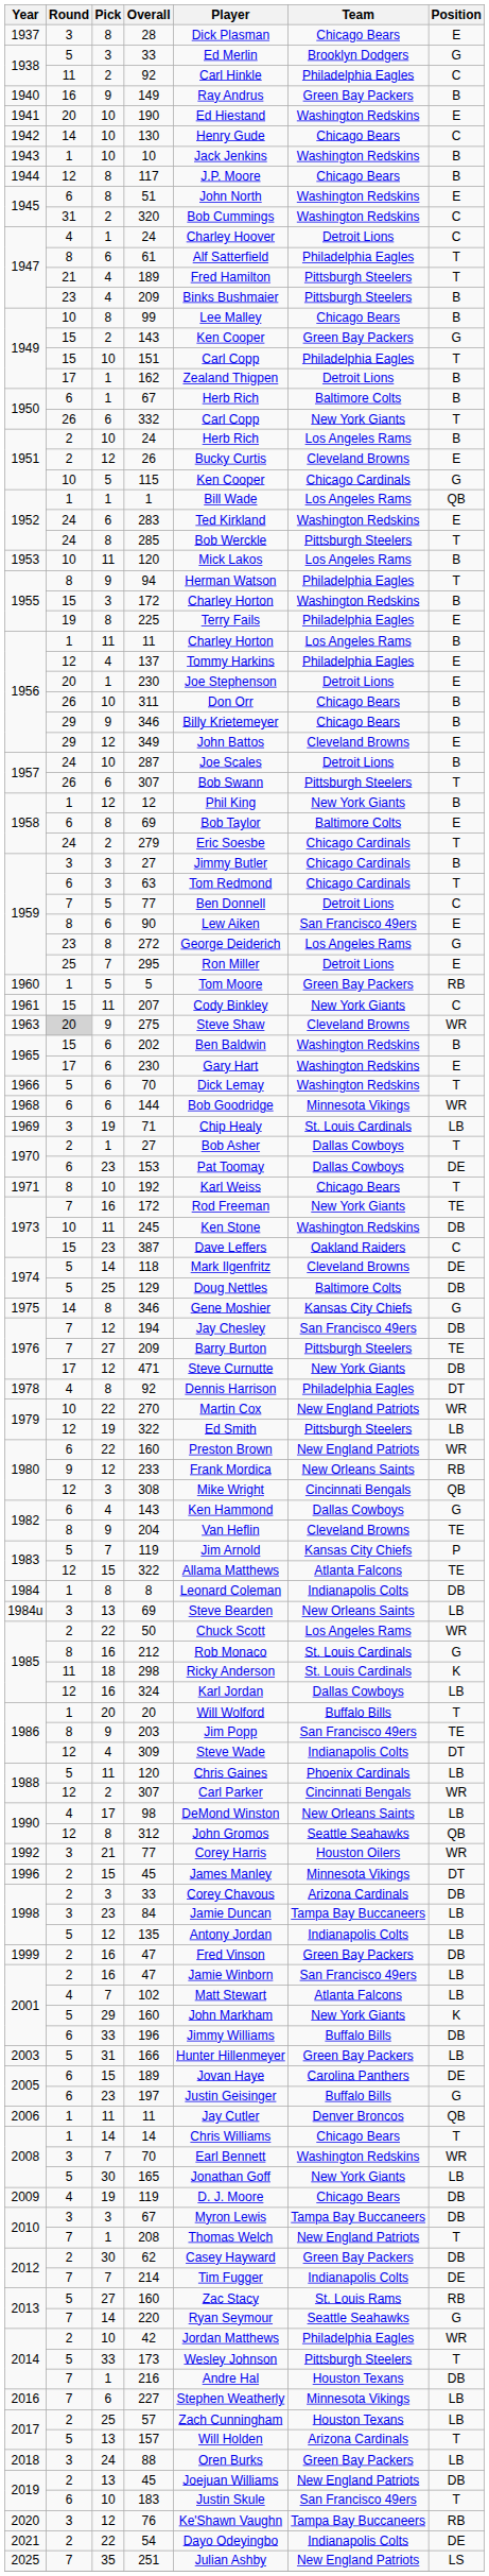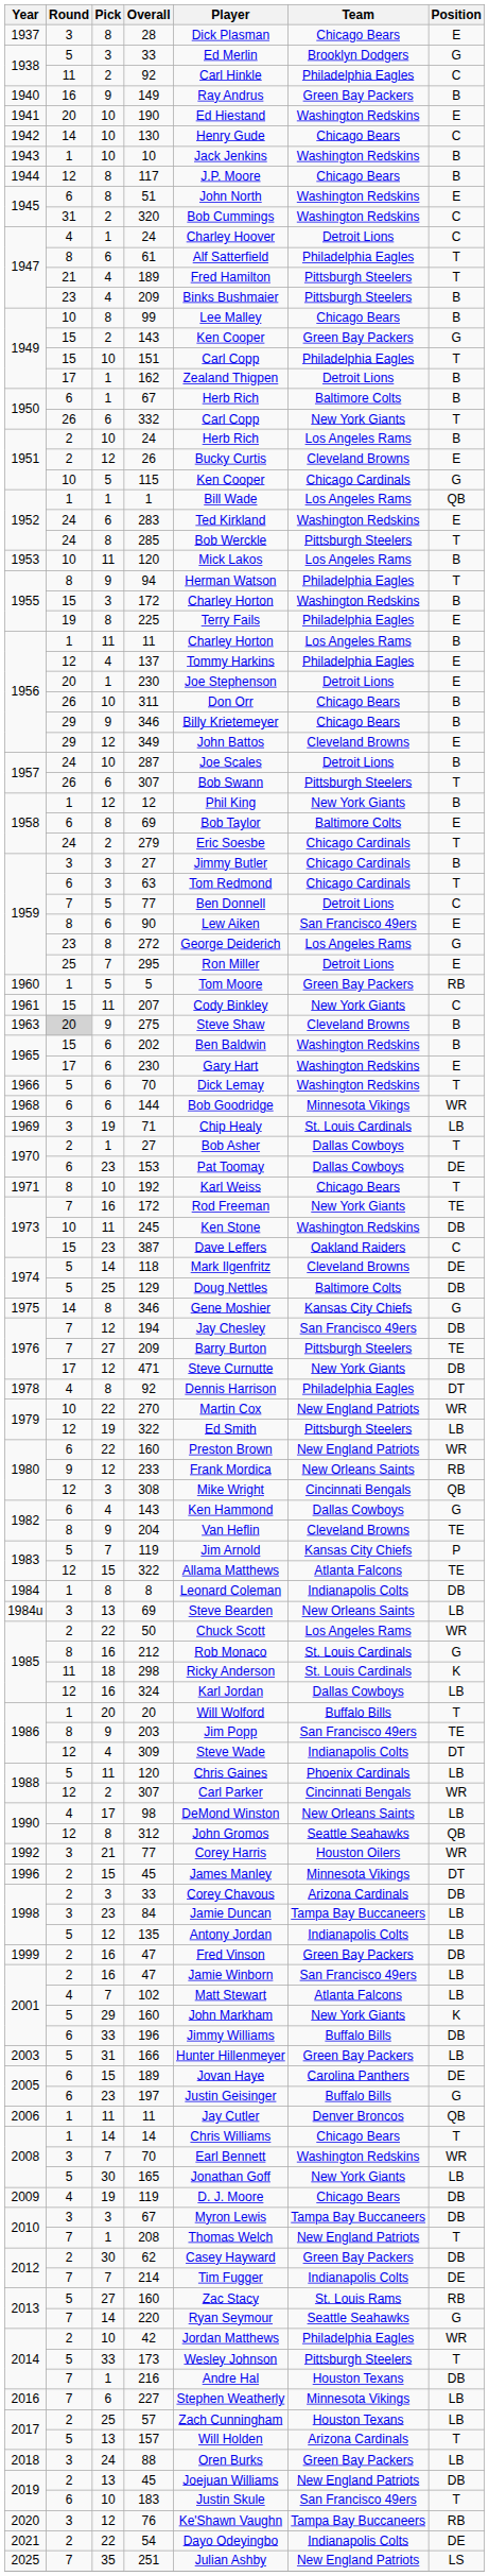275 | Position: WR -> B
